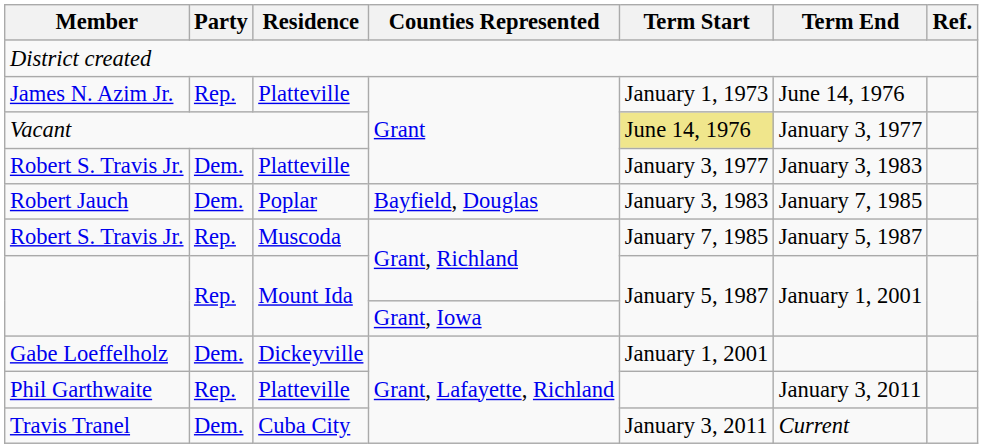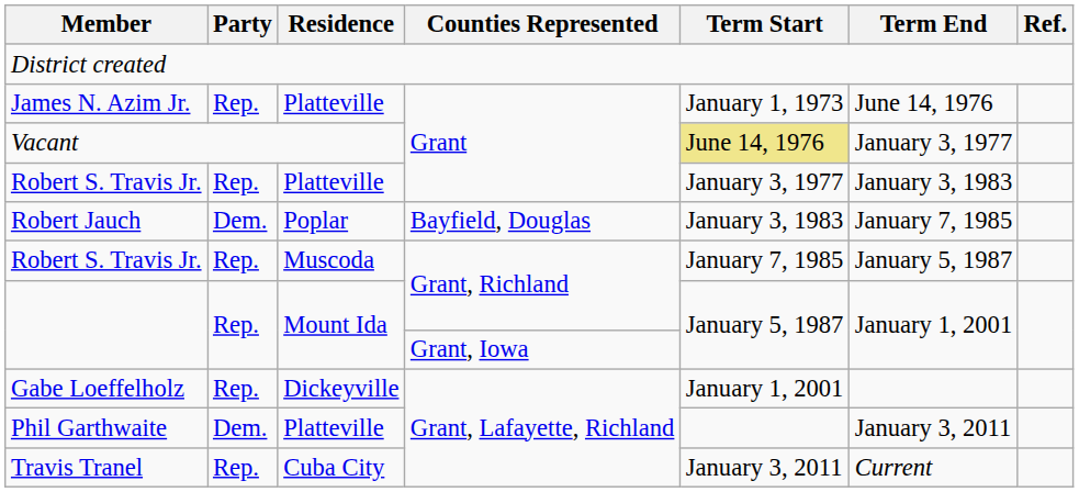Robert S. Travis Jr. / Grant | Party: Dem. -> Rep.
Gabe Loeffelholz | Party: Dem. -> Rep.
Phil Garthwaite | Party: Rep. -> Dem.
Travis Tranel | Party: Dem. -> Rep.
